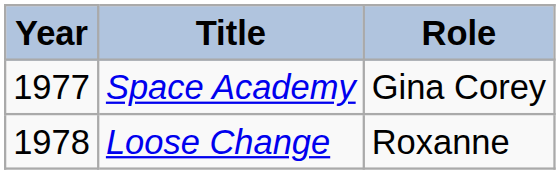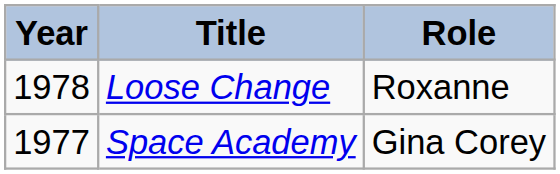rows swapped: Space Academy <-> Loose Change
